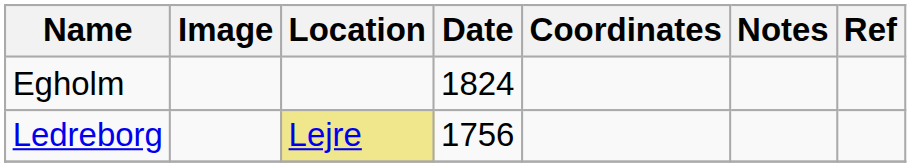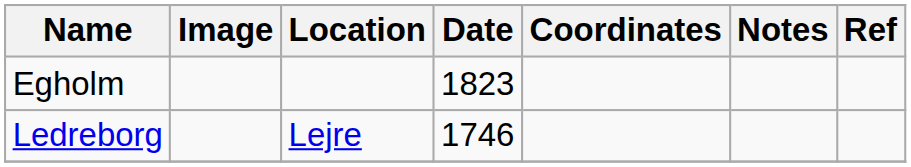Egholm | Date: 1824 -> 1823
Ledreborg | Location: khaki background -> no background
Ledreborg | Date: 1756 -> 1746
